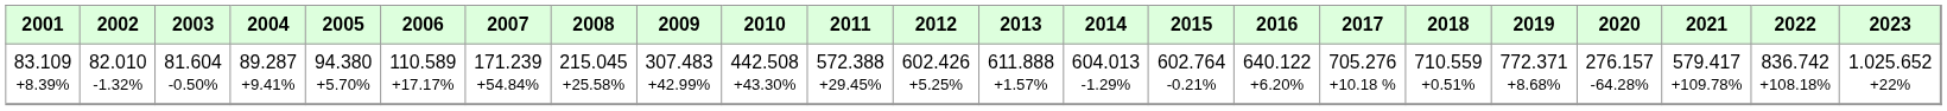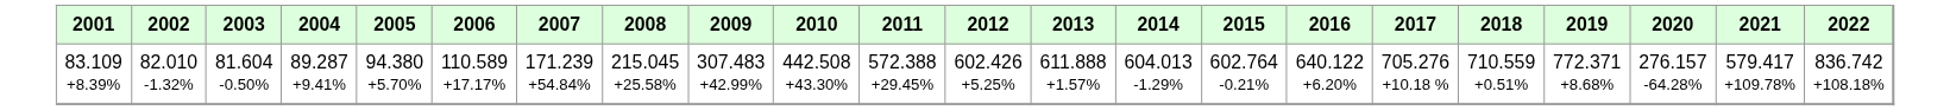- column: 2023 | 1.025.652 +22%
